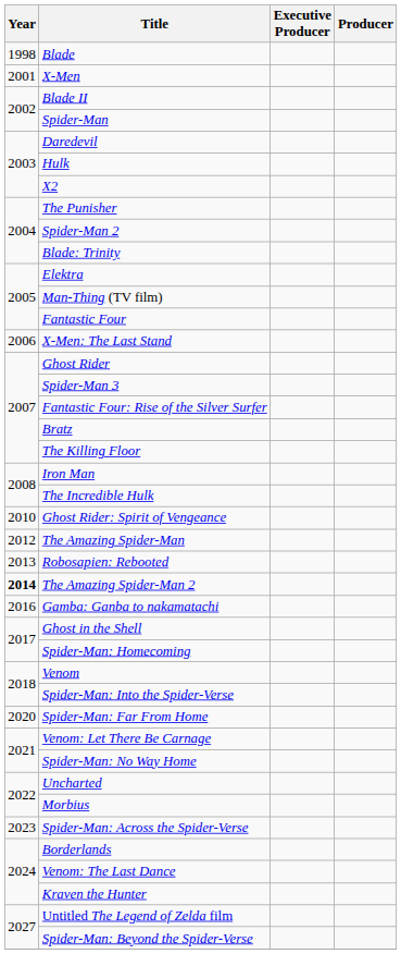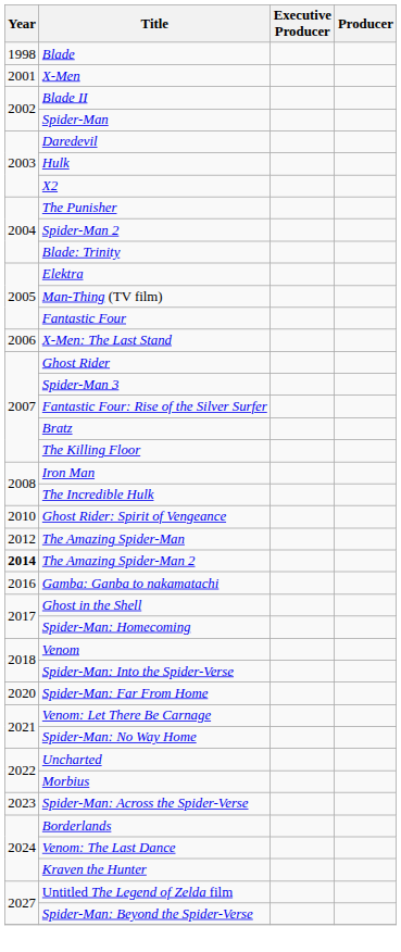- row: 2013 | Robosapien: Rebooted
